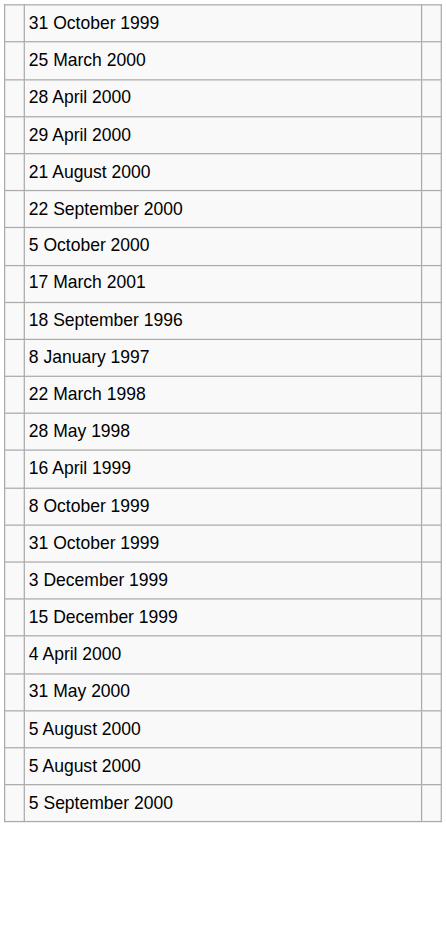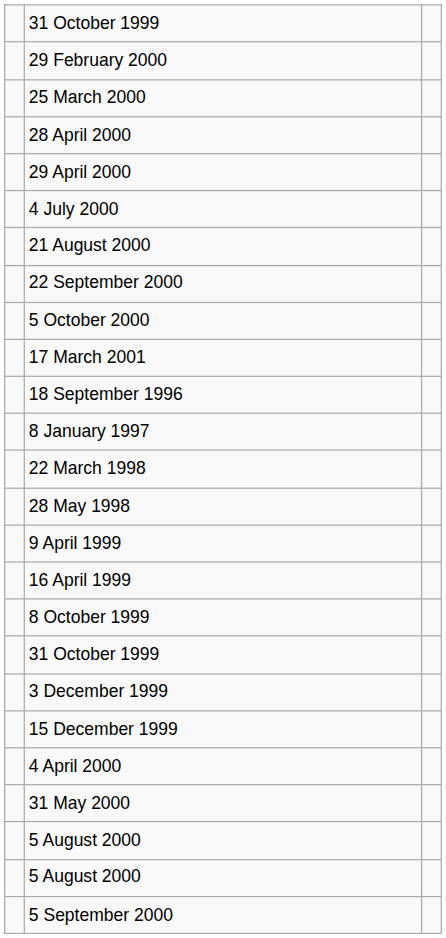+ row: 29 February 2000
+ row: 4 July 2000
+ row: 9 April 1999
